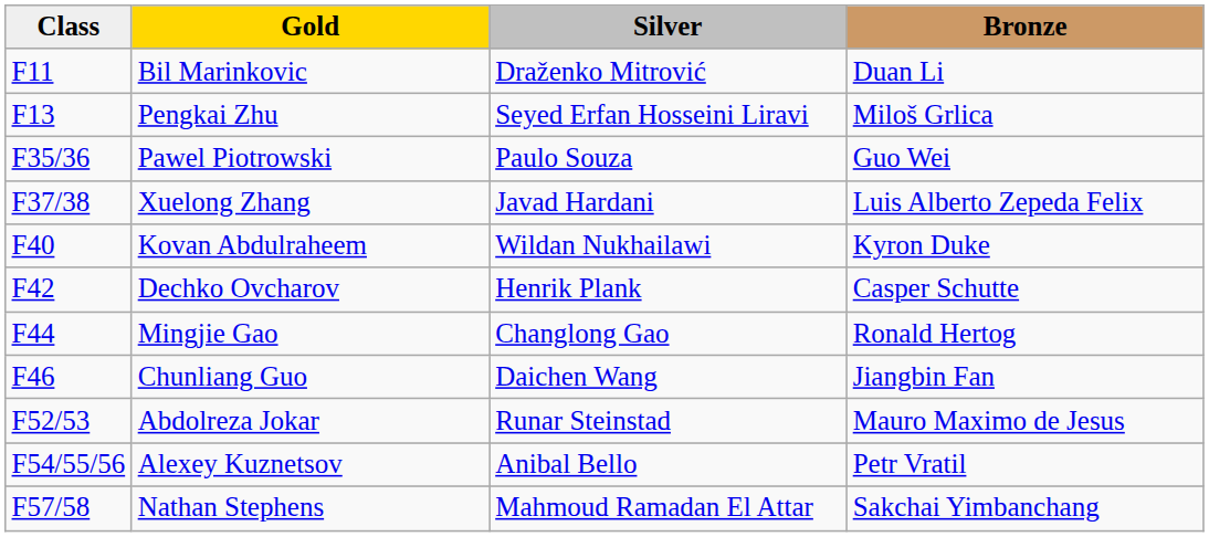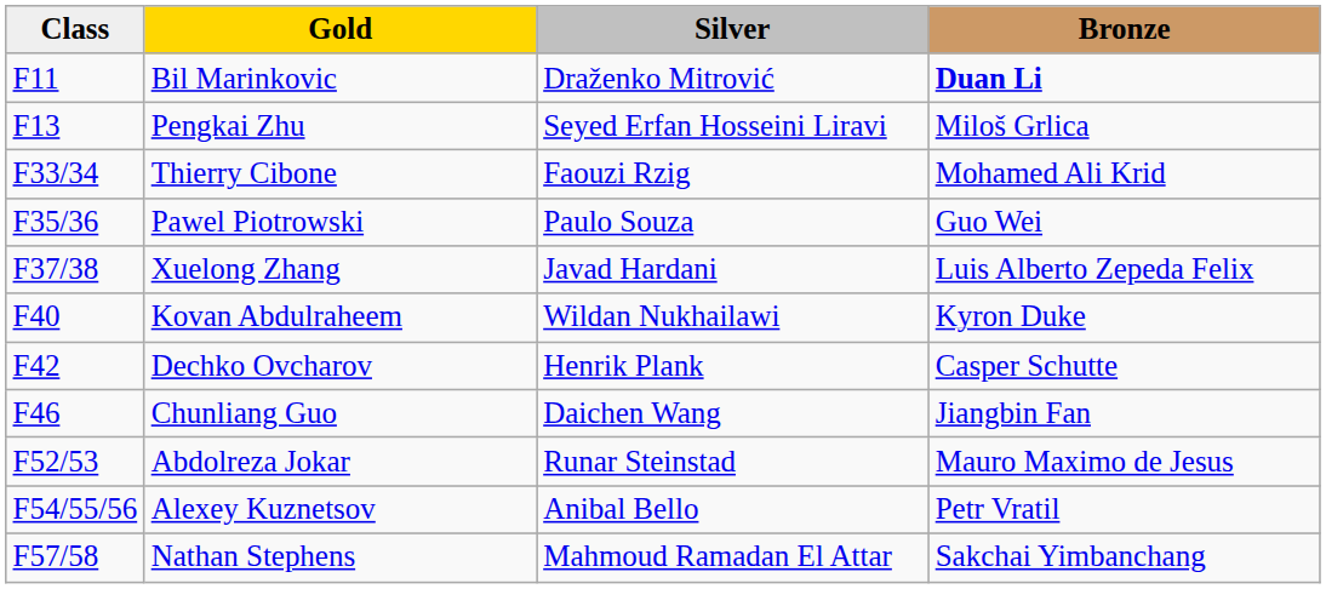Bil Marinkovic | Bronze: normal -> bold
+ row: F33/34 | Thierry Cibone | Faouzi Rzig | Mohamed Ali Krid
- row: F44 | Mingjie Gao | Changlong Gao | Ronald Hertog
